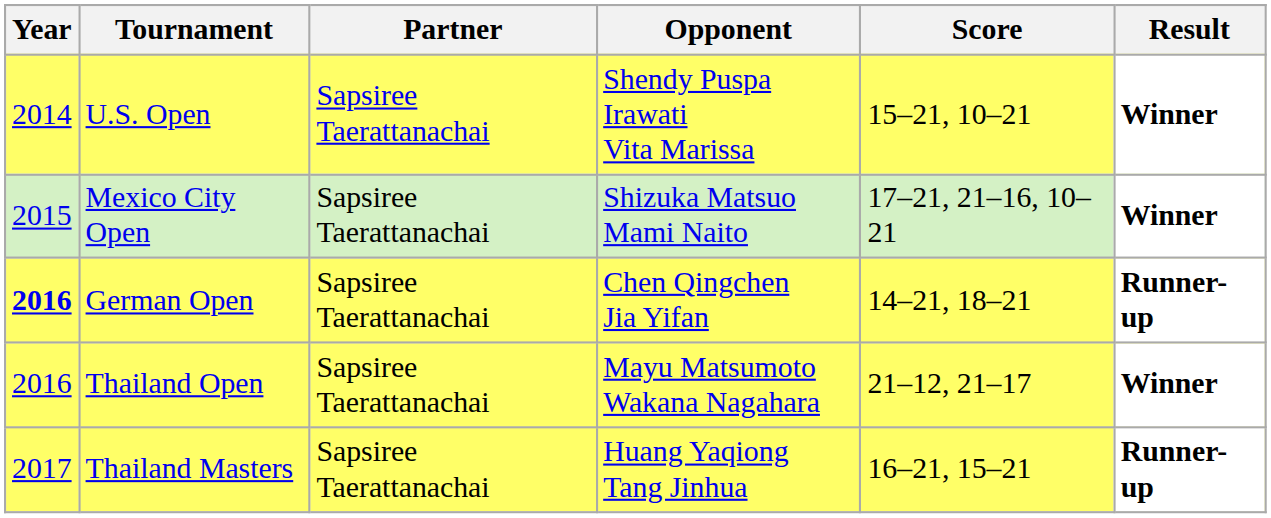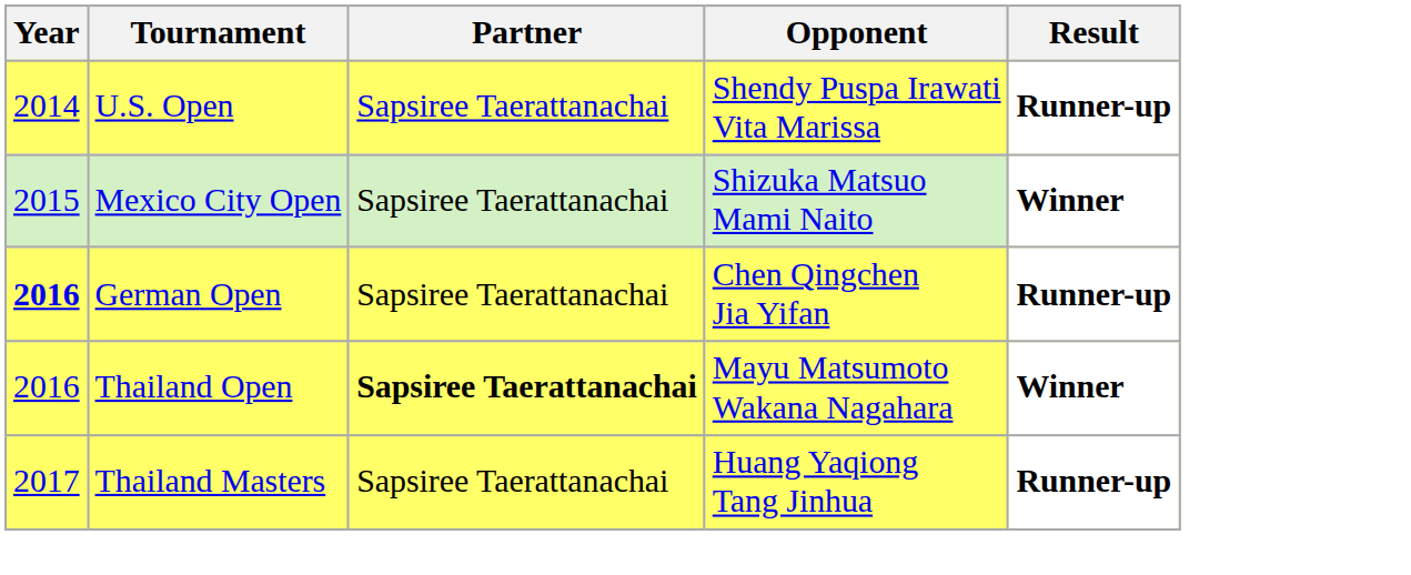- column: Score | 15–21, 10–21 | 17–21, 21–16, 10–21 | 14–21, 18–21 | 21–12, 21–17 | 16–21, 15–21
U.S. Open | Result: Winner -> Runner-up
Thailand Open | Partner: normal -> bold
